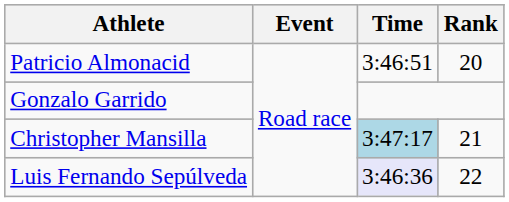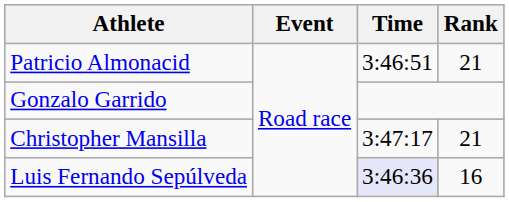Patricio Almonacid | Rank: 20 -> 21
Christopher Mansilla | Time: lightblue background -> no background
Luis Fernando Sepúlveda | Rank: 22 -> 16
